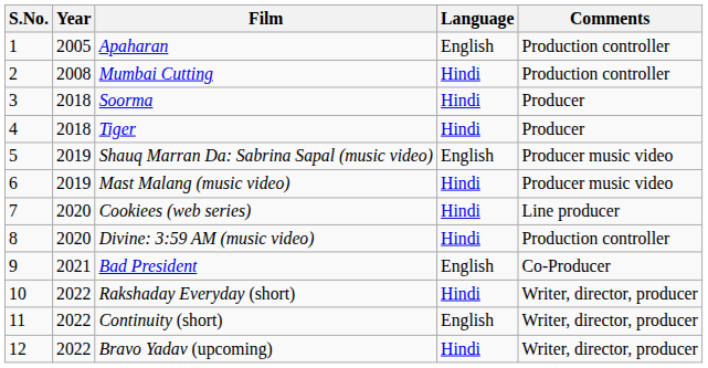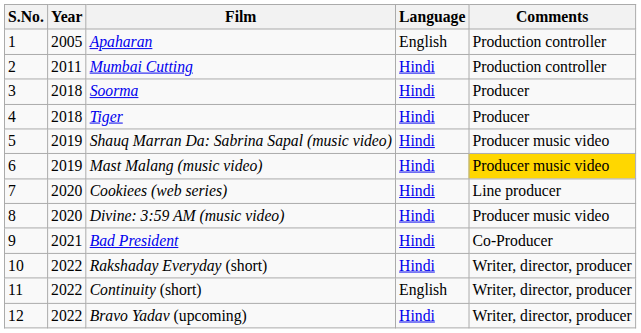Mumbai Cutting | Year: 2008 -> 2011
Shauq Marran Da: Sabrina Sapal (music video) | Language: English -> Hindi
Mast Malang (music video) | Comments: no background -> gold background
Divine: 3:59 AM (music video) | Comments: Production controller -> Producer music video
Bad President | Language: English -> Hindi
